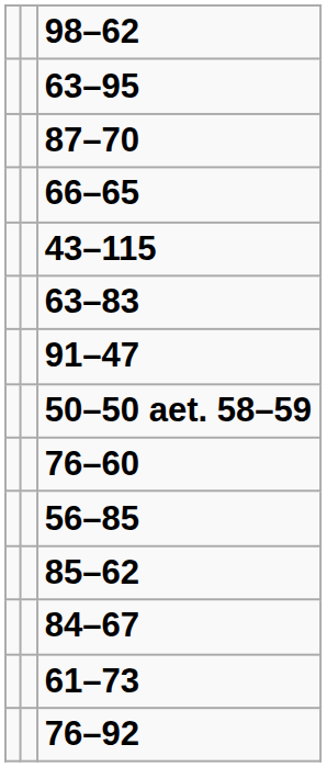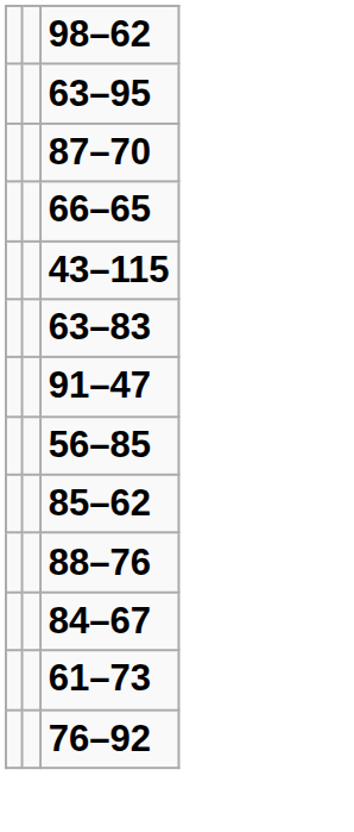- row: 50–50 aet. 58–59
- row: 76–60
+ row: 88–76
